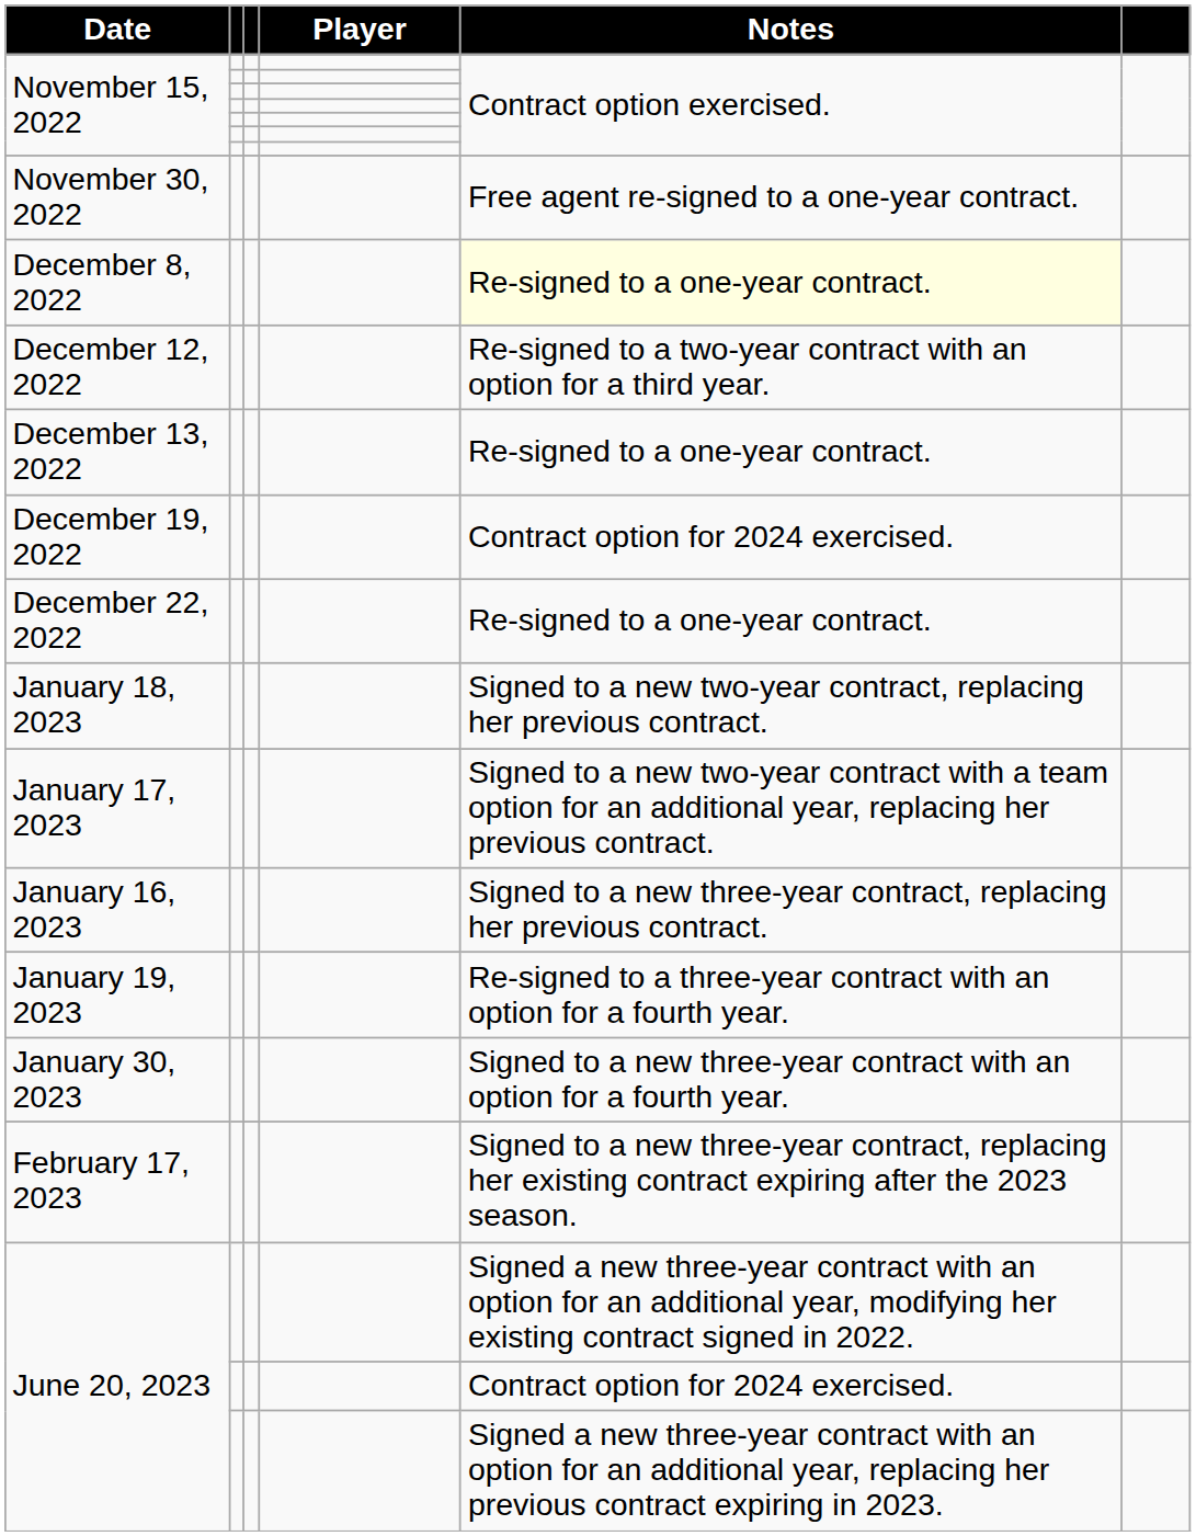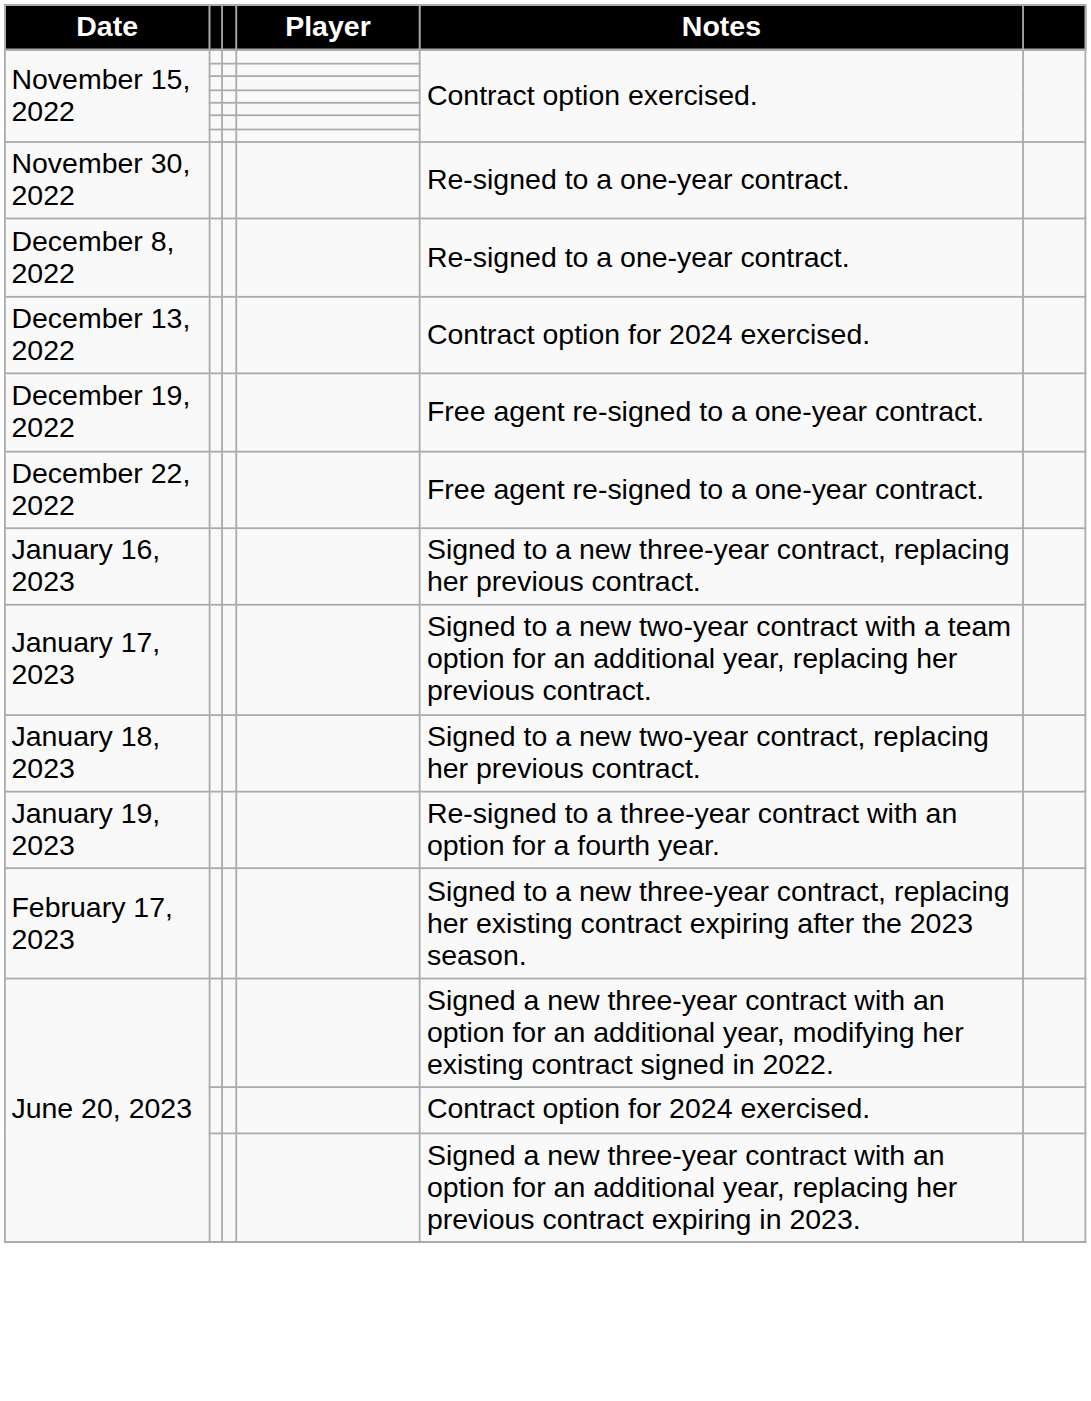November 30, 2022 | Notes: Free agent re-signed to a one-year contract. -> Re-signed to a one-year contract.
December 8, 2022 | Notes: lightyellow background -> no background
- row: December 12, 2022 | Re-signed to a two-year contract with an option for a third year.
December 13, 2022 | Notes: Re-signed to a one-year contract. -> Contract option for 2024 exercised.
December 19, 2022 | Notes: Contract option for 2024 exercised. -> Free agent re-signed to a one-year contract.
December 22, 2022 | Notes: Re-signed to a one-year contract. -> Free agent re-signed to a one-year contract.
rows swapped: January 16, 2023 <-> January 18, 2023
- row: January 30, 2023 | Signed to a new three-year contract with an option for a fourth year.
